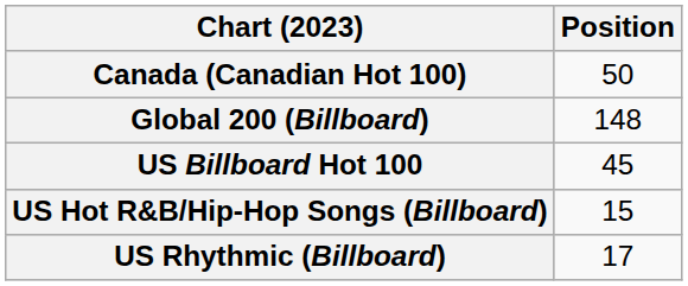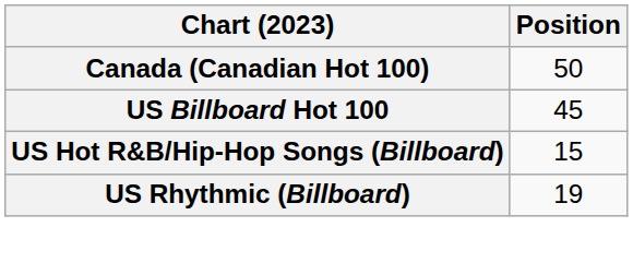- row: Global 200 (Billboard) | 148
US Rhythmic (Billboard) | Position: 17 -> 19
